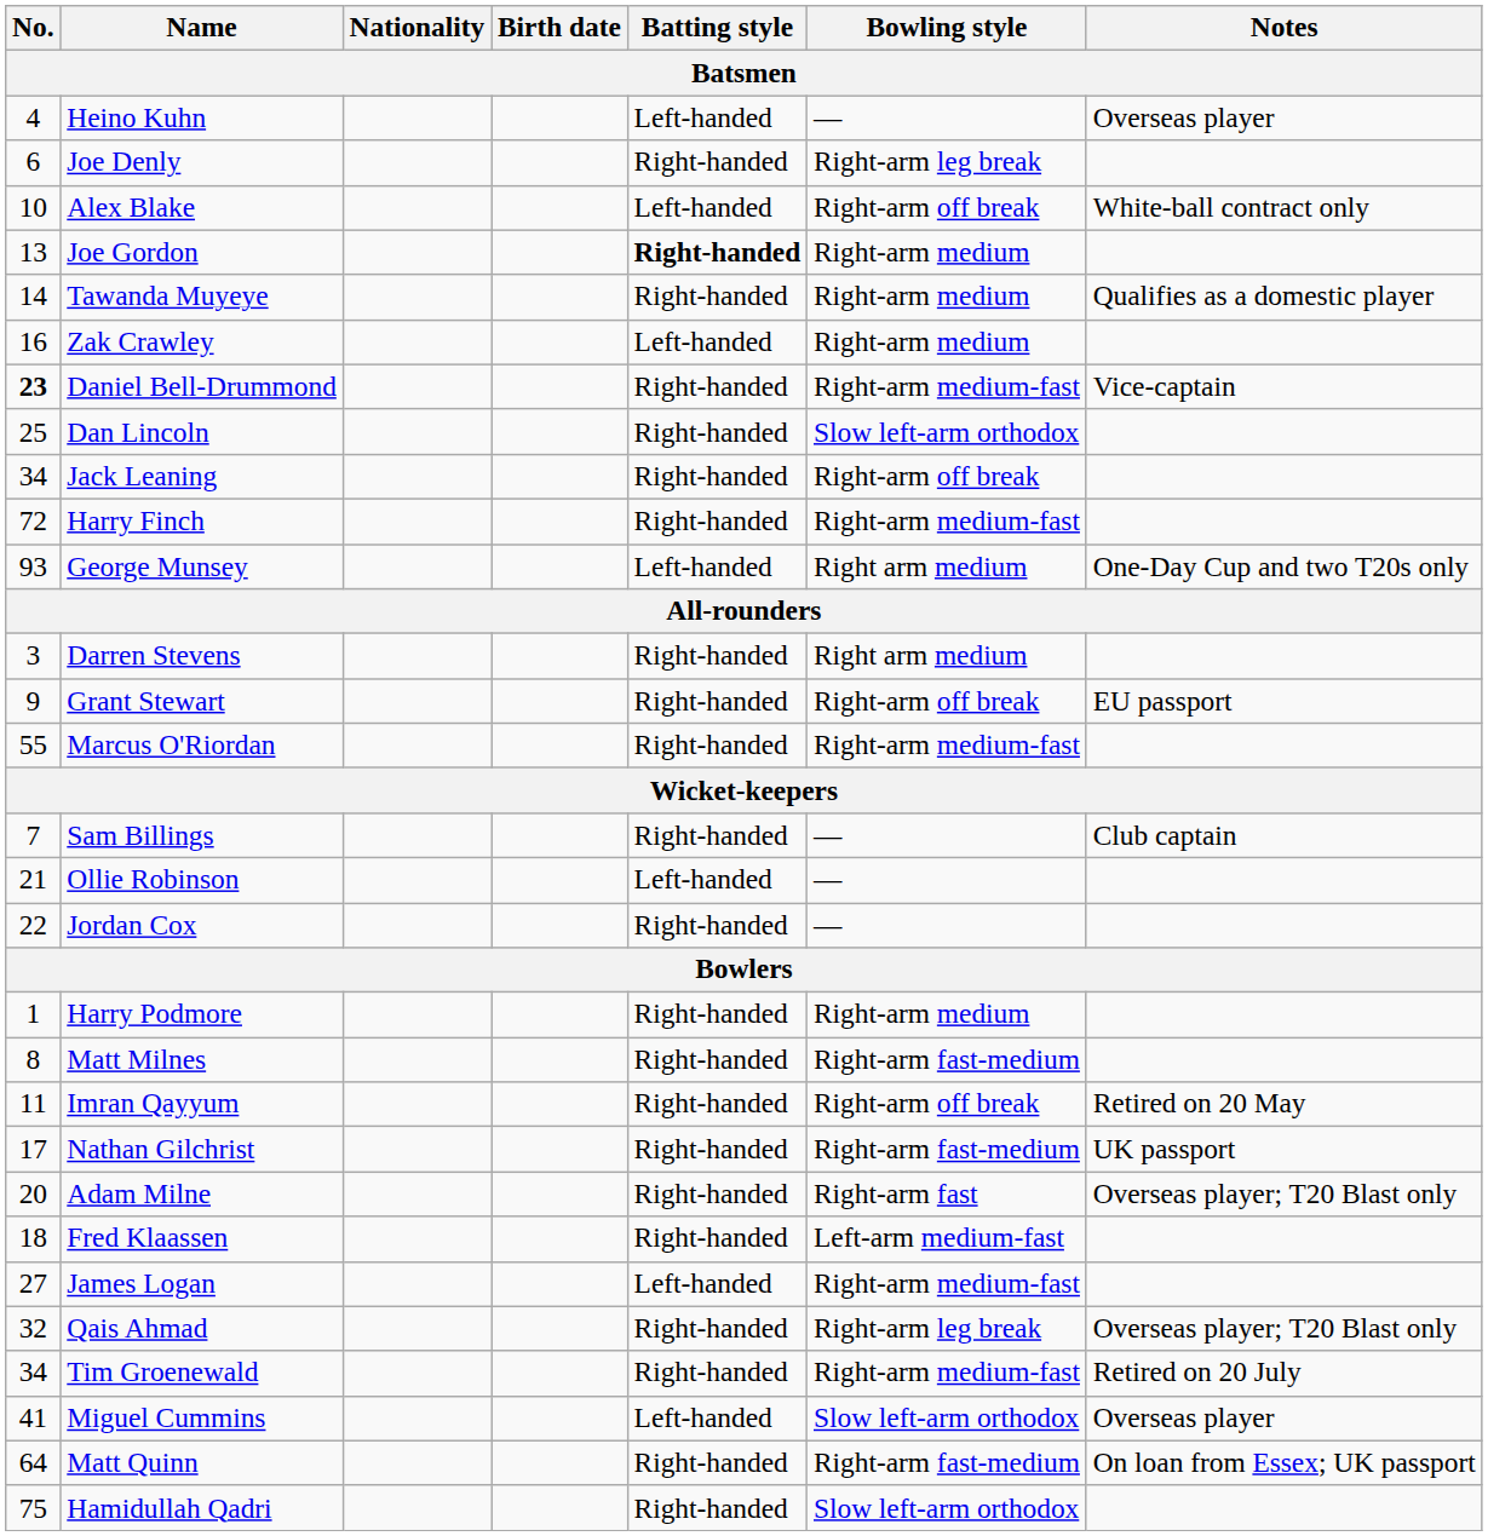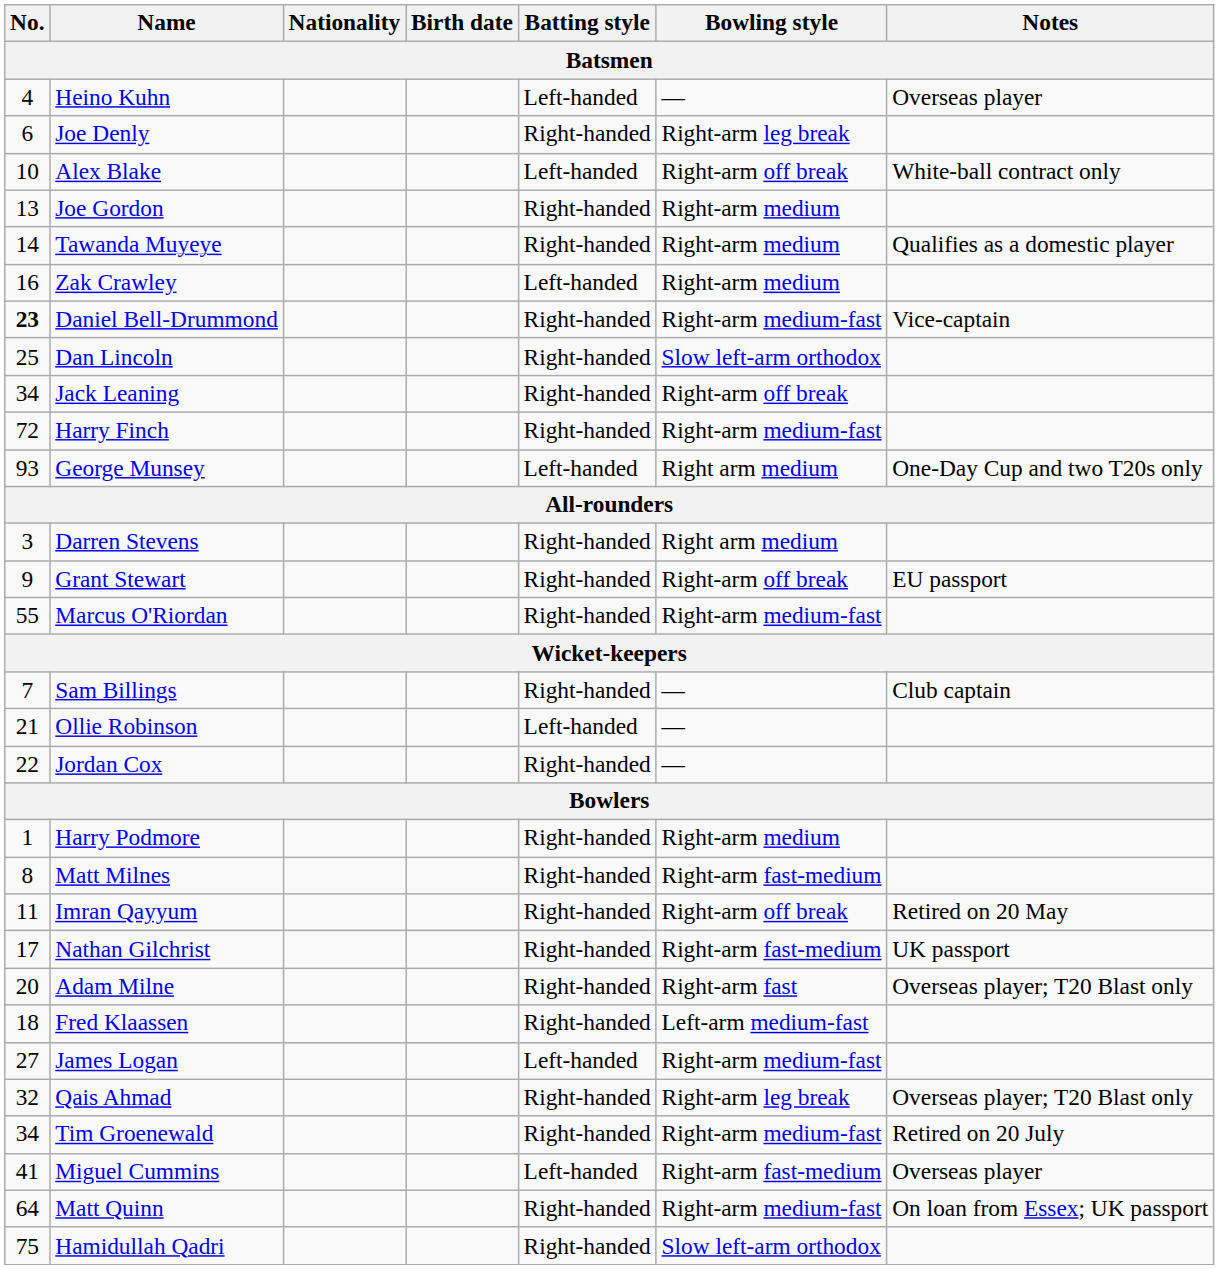Joe Gordon | Batting style: bold -> normal
Miguel Cummins | Bowling style: Slow left-arm orthodox -> Right-arm fast-medium
Matt Quinn | Bowling style: Right-arm fast-medium -> Right-arm medium-fast
